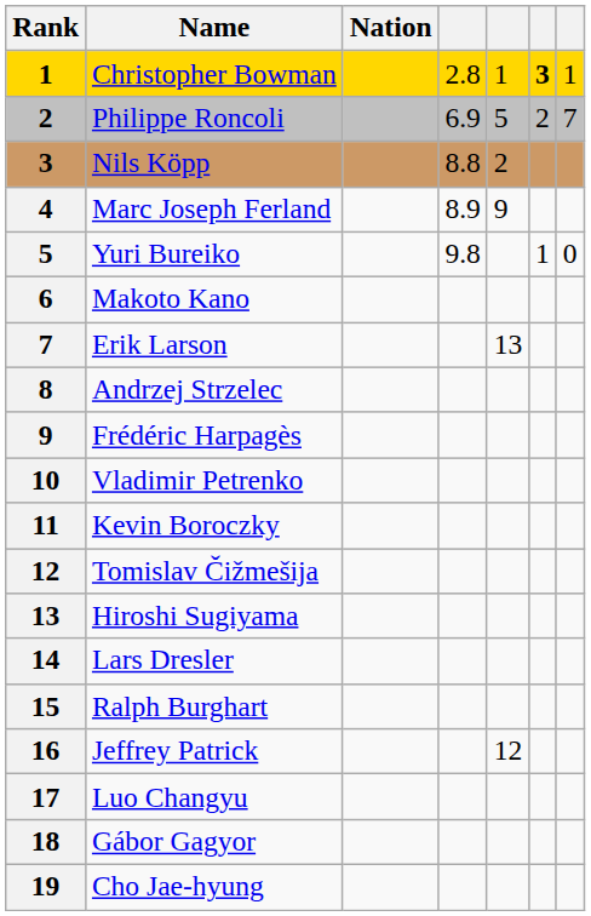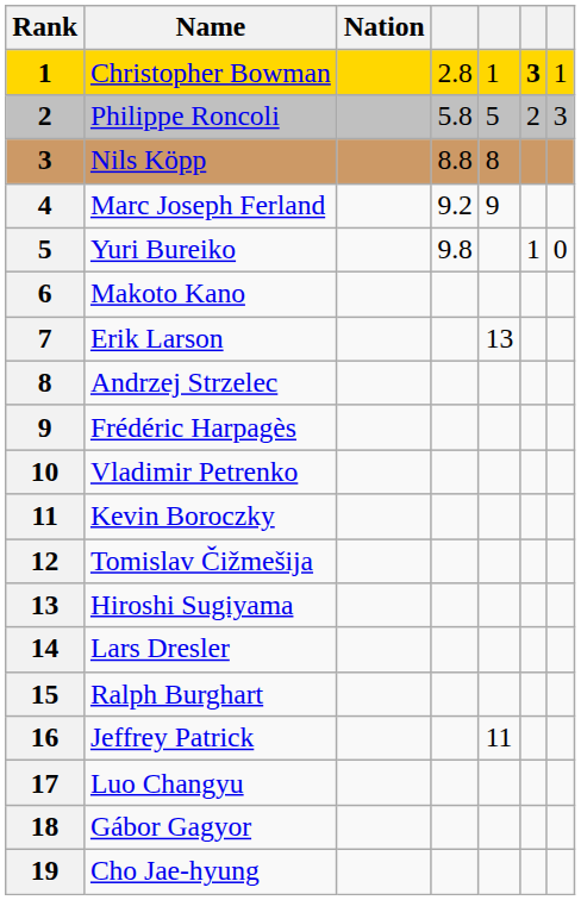Philippe Roncoli | column 4: 6.9 -> 5.8
Philippe Roncoli | column 7: 7 -> 3
Nils Köpp | column 5: 2 -> 8
Marc Joseph Ferland | column 4: 8.9 -> 9.2
Jeffrey Patrick | column 5: 12 -> 11
